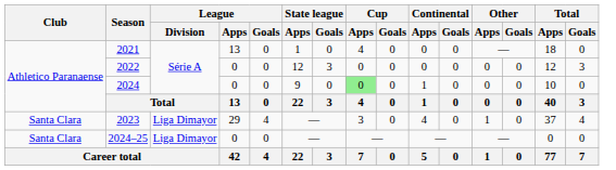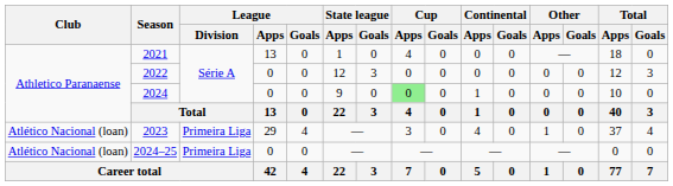2023 | Club: Santa Clara -> Atlético Nacional (loan)
2023 | League / Division: Liga Dimayor -> Primeira Liga
2024–25 | Club: Santa Clara -> Atlético Nacional (loan)
2024–25 | League / Division: Liga Dimayor -> Primeira Liga
